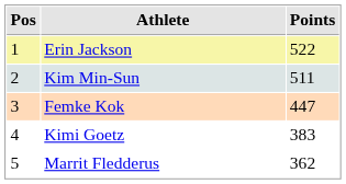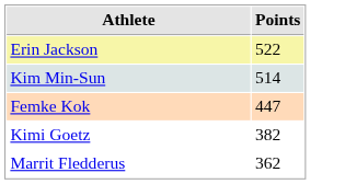- column: Pos | 1 | 2 | 3 | 4 | 5
Kim Min-Sun | Points: 511 -> 514
Kimi Goetz | Points: 383 -> 382
